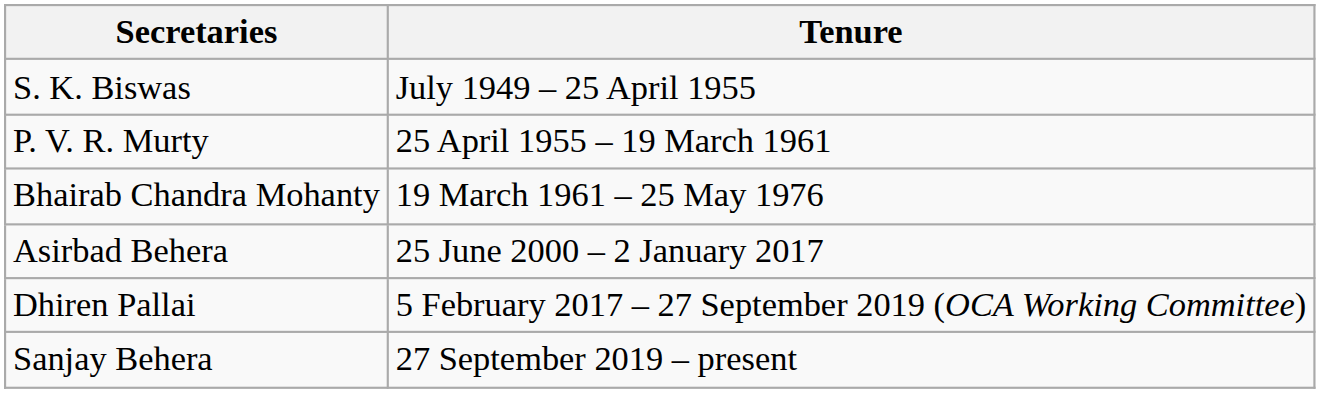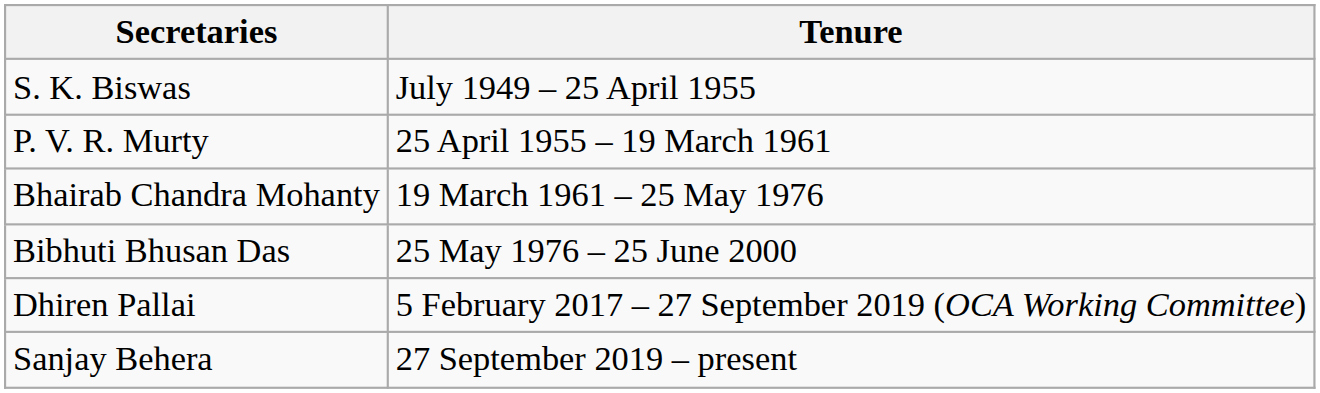+ row: Bibhuti Bhusan Das | 25 May 1976 – 25 June 2000
- row: Asirbad Behera | 25 June 2000 – 2 January 2017
